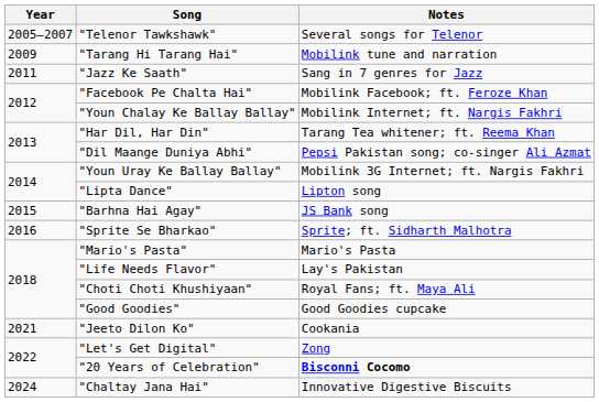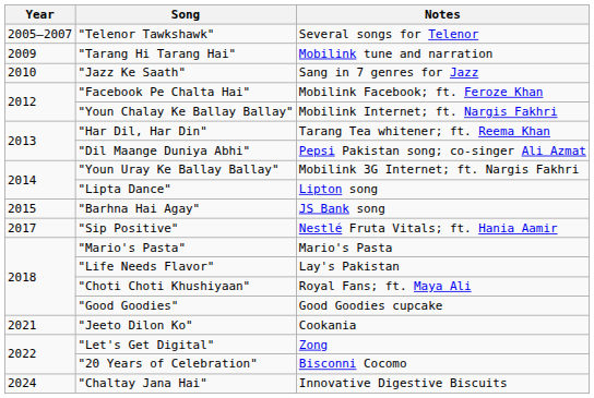"Jazz Ke Saath" | Year: 2011 -> 2010
- row: 2016 | "Sprite Se Bharkao" | Sprite; ft. Sidharth Malhotra
+ row: 2017 | "Sip Positive" | Nestlé Fruta Vitals; ft. Hania Aamir
"20 Years of Celebration" | Notes: bold -> normal
